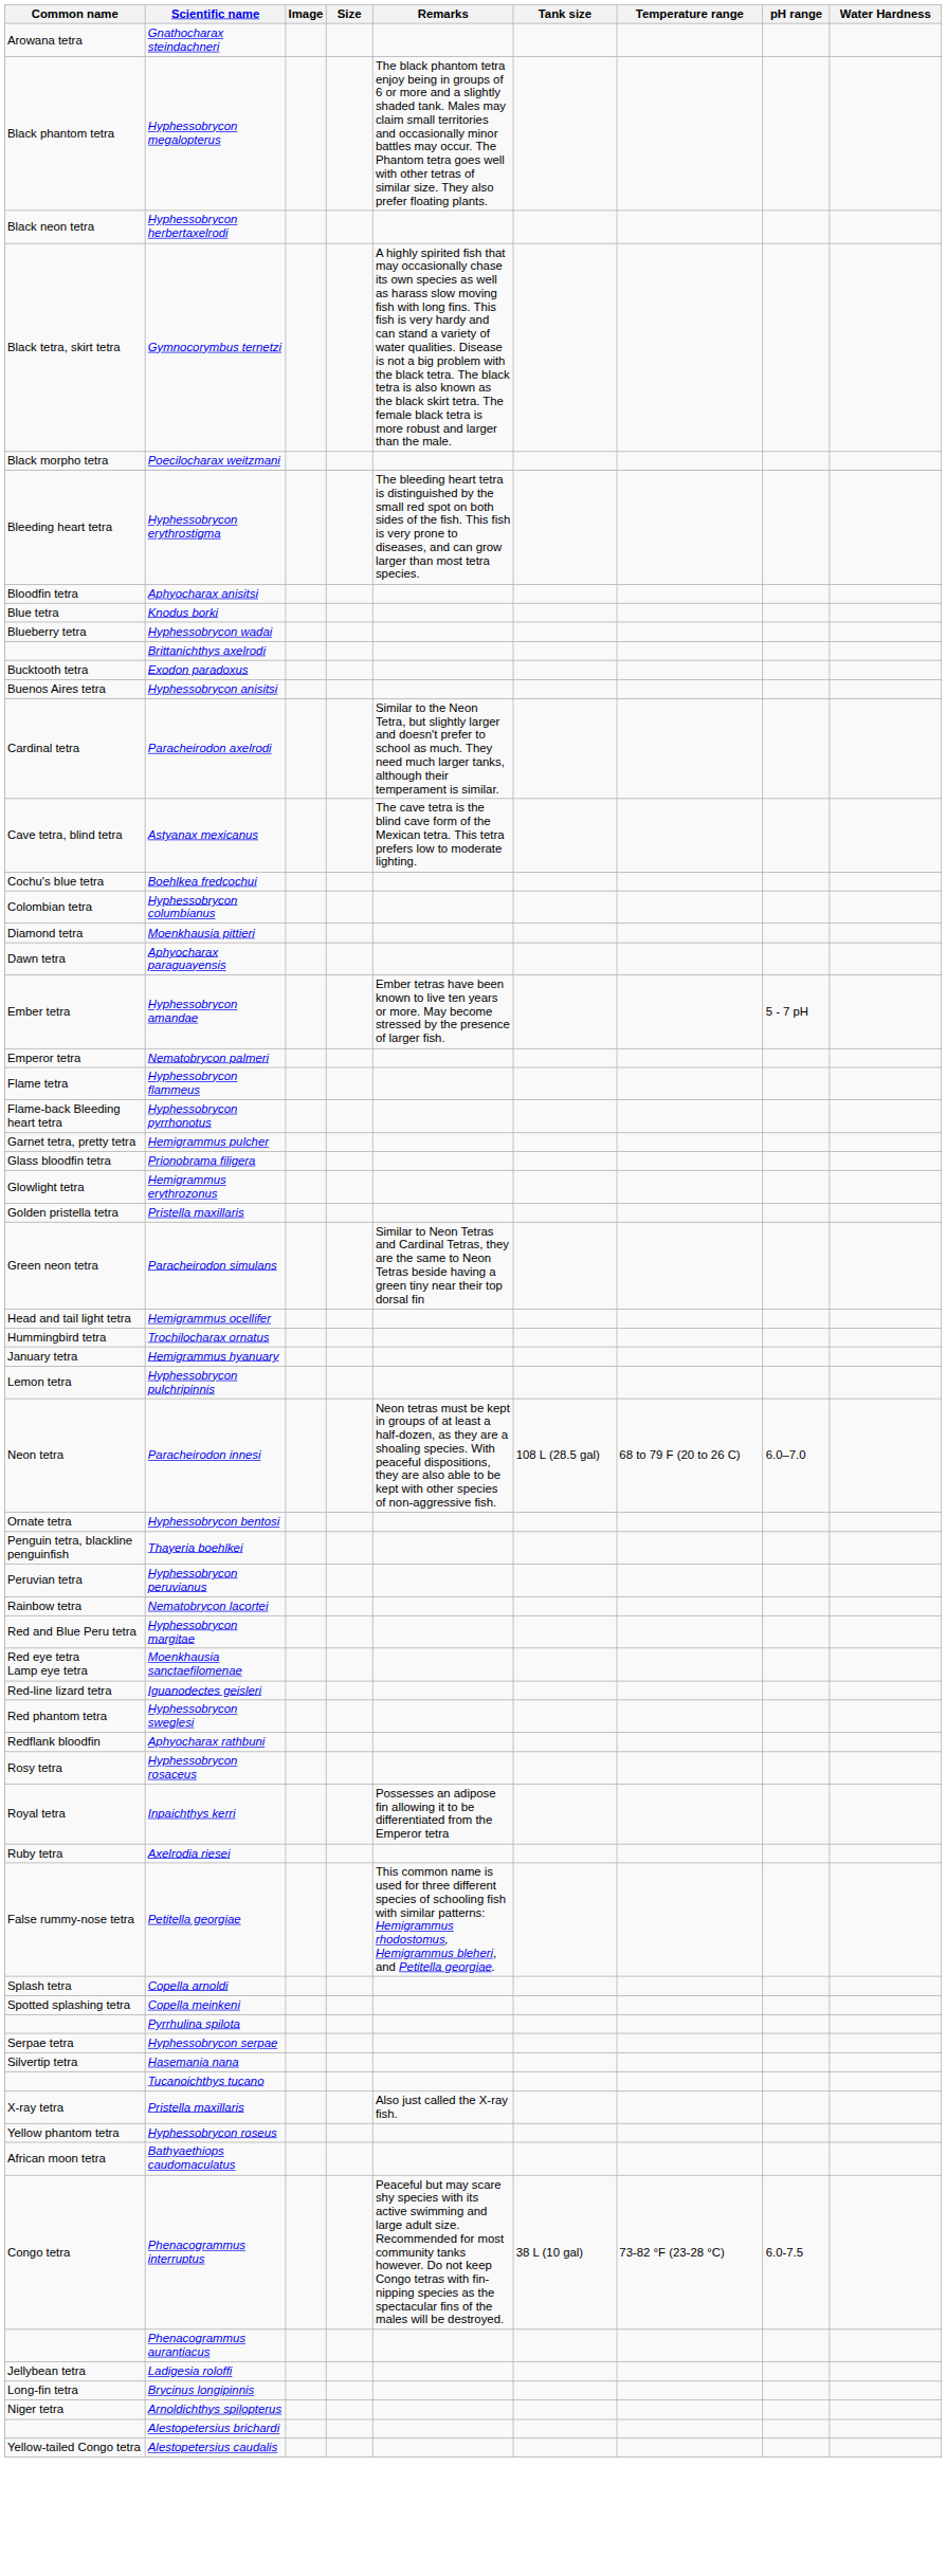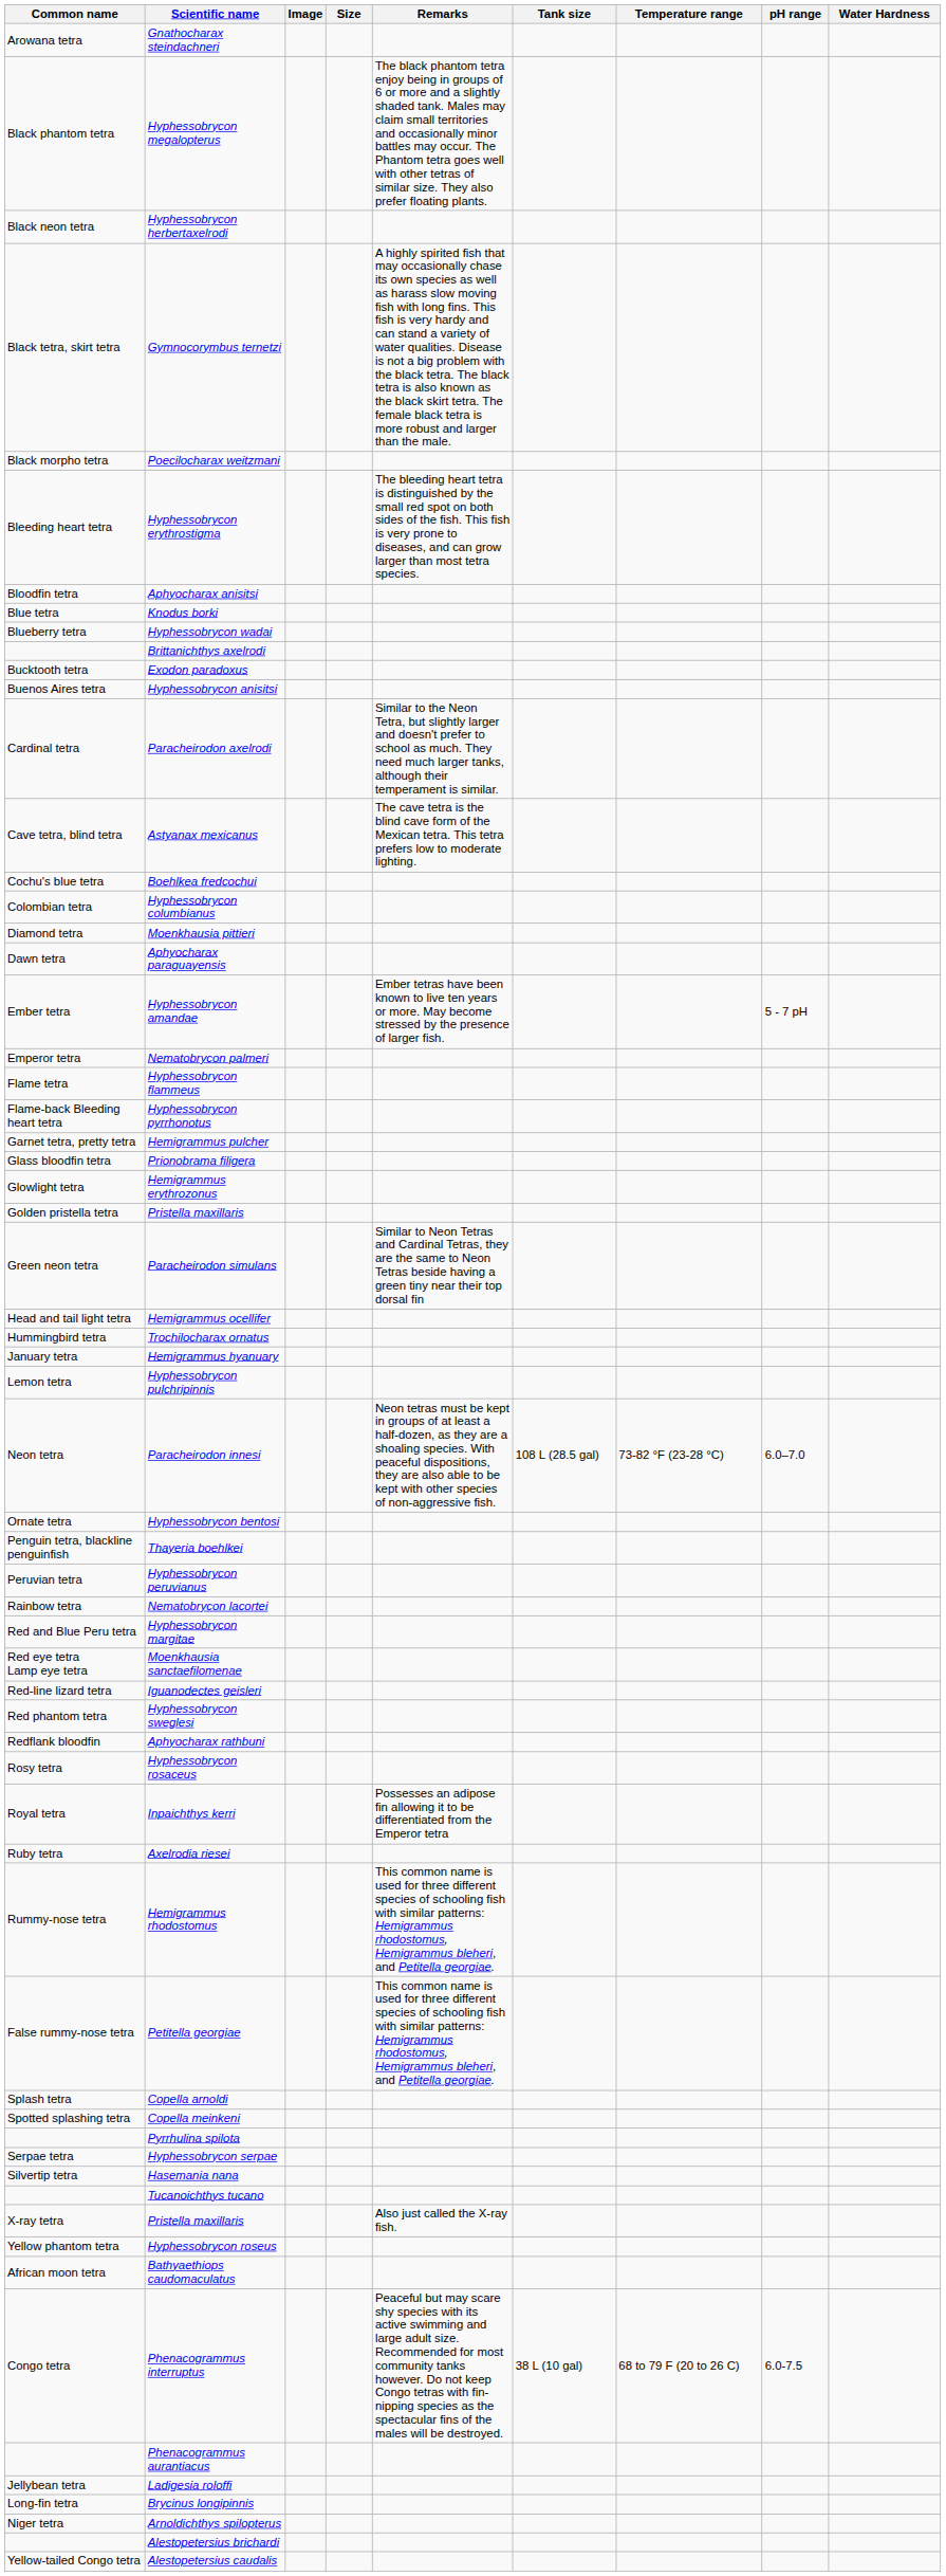Paracheirodon innesi | Temperature range: 68 to 79 F (20 to 26 C) -> 73-82 °F (23-28 °C)
+ row: Rummy-nose tetra | Hemigrammus rhodostomus | This common name is used for three different species of schooling fish with similar patterns: Hemigrammus rhodostomus, Hemigrammus bleheri, and Petitella georgiae.
Phenacogrammus interruptus | Temperature range: 73-82 °F (23-28 °C) -> 68 to 79 F (20 to 26 C)
